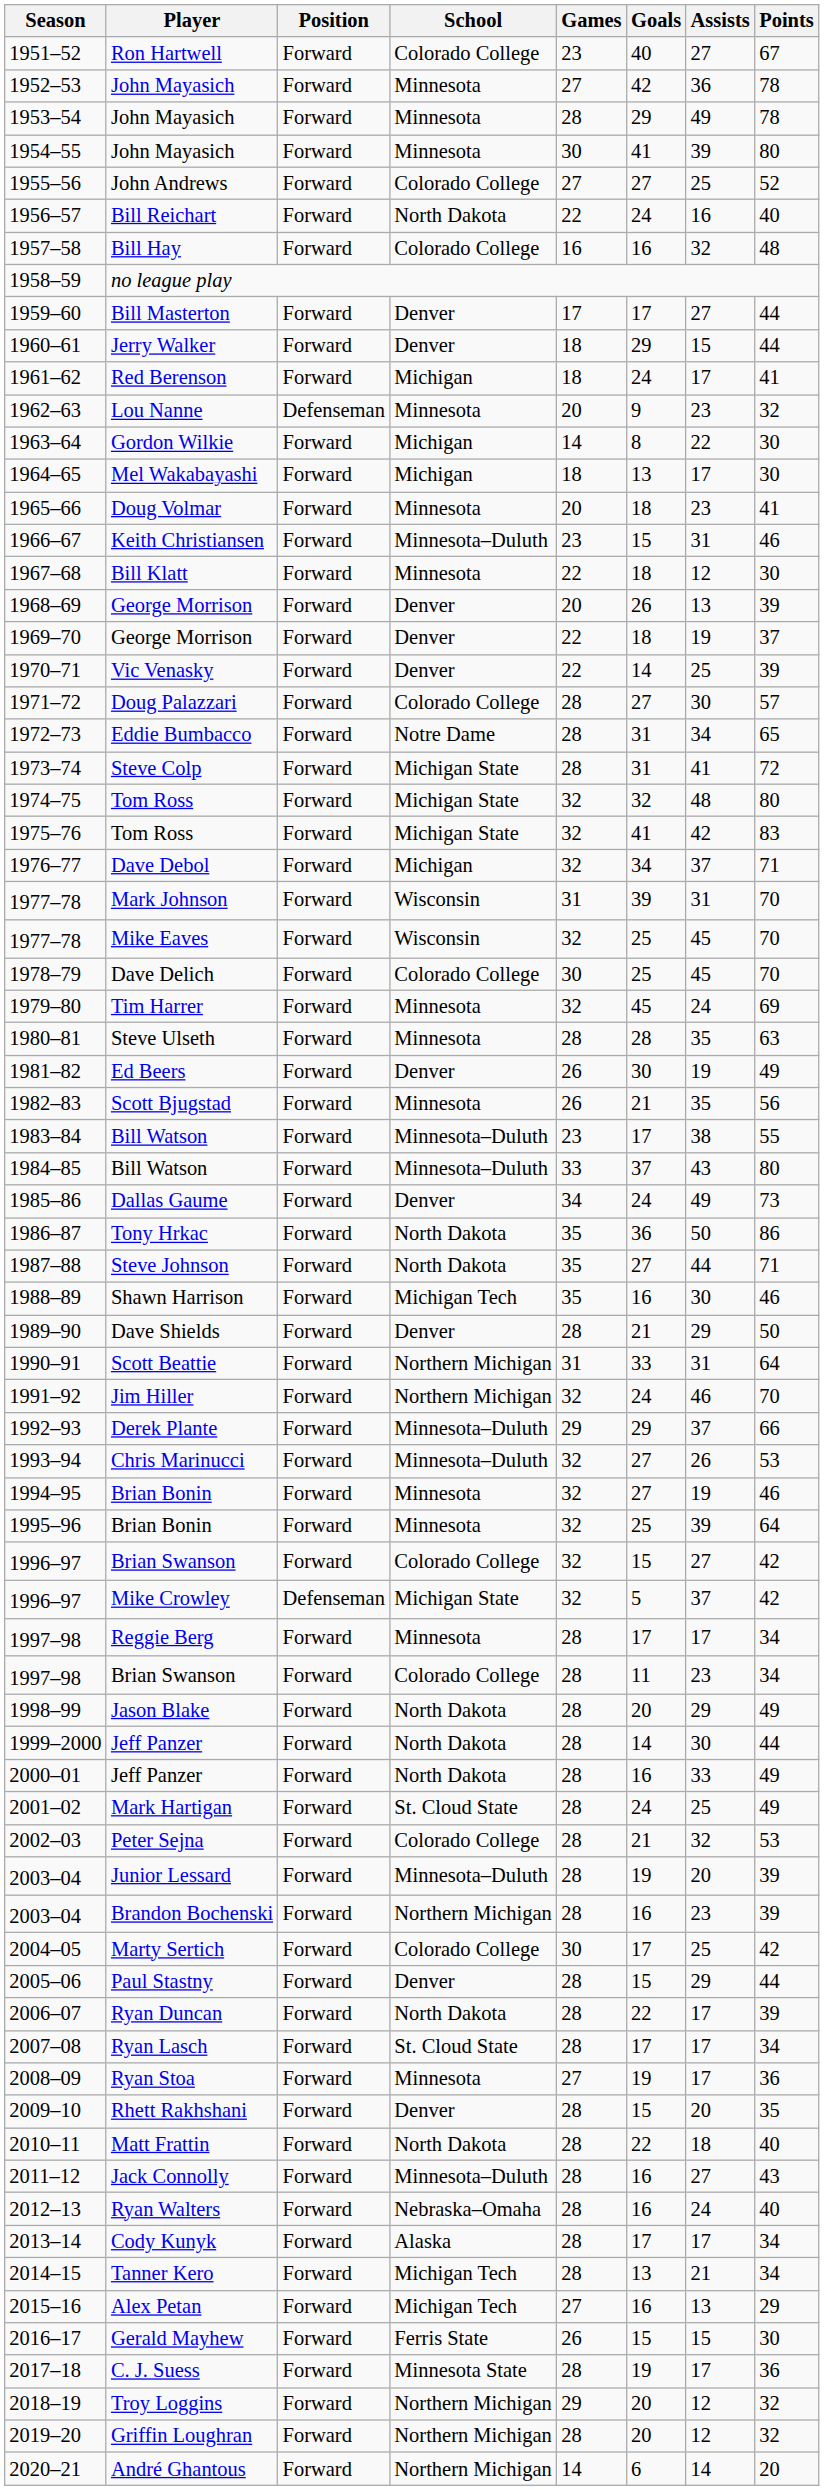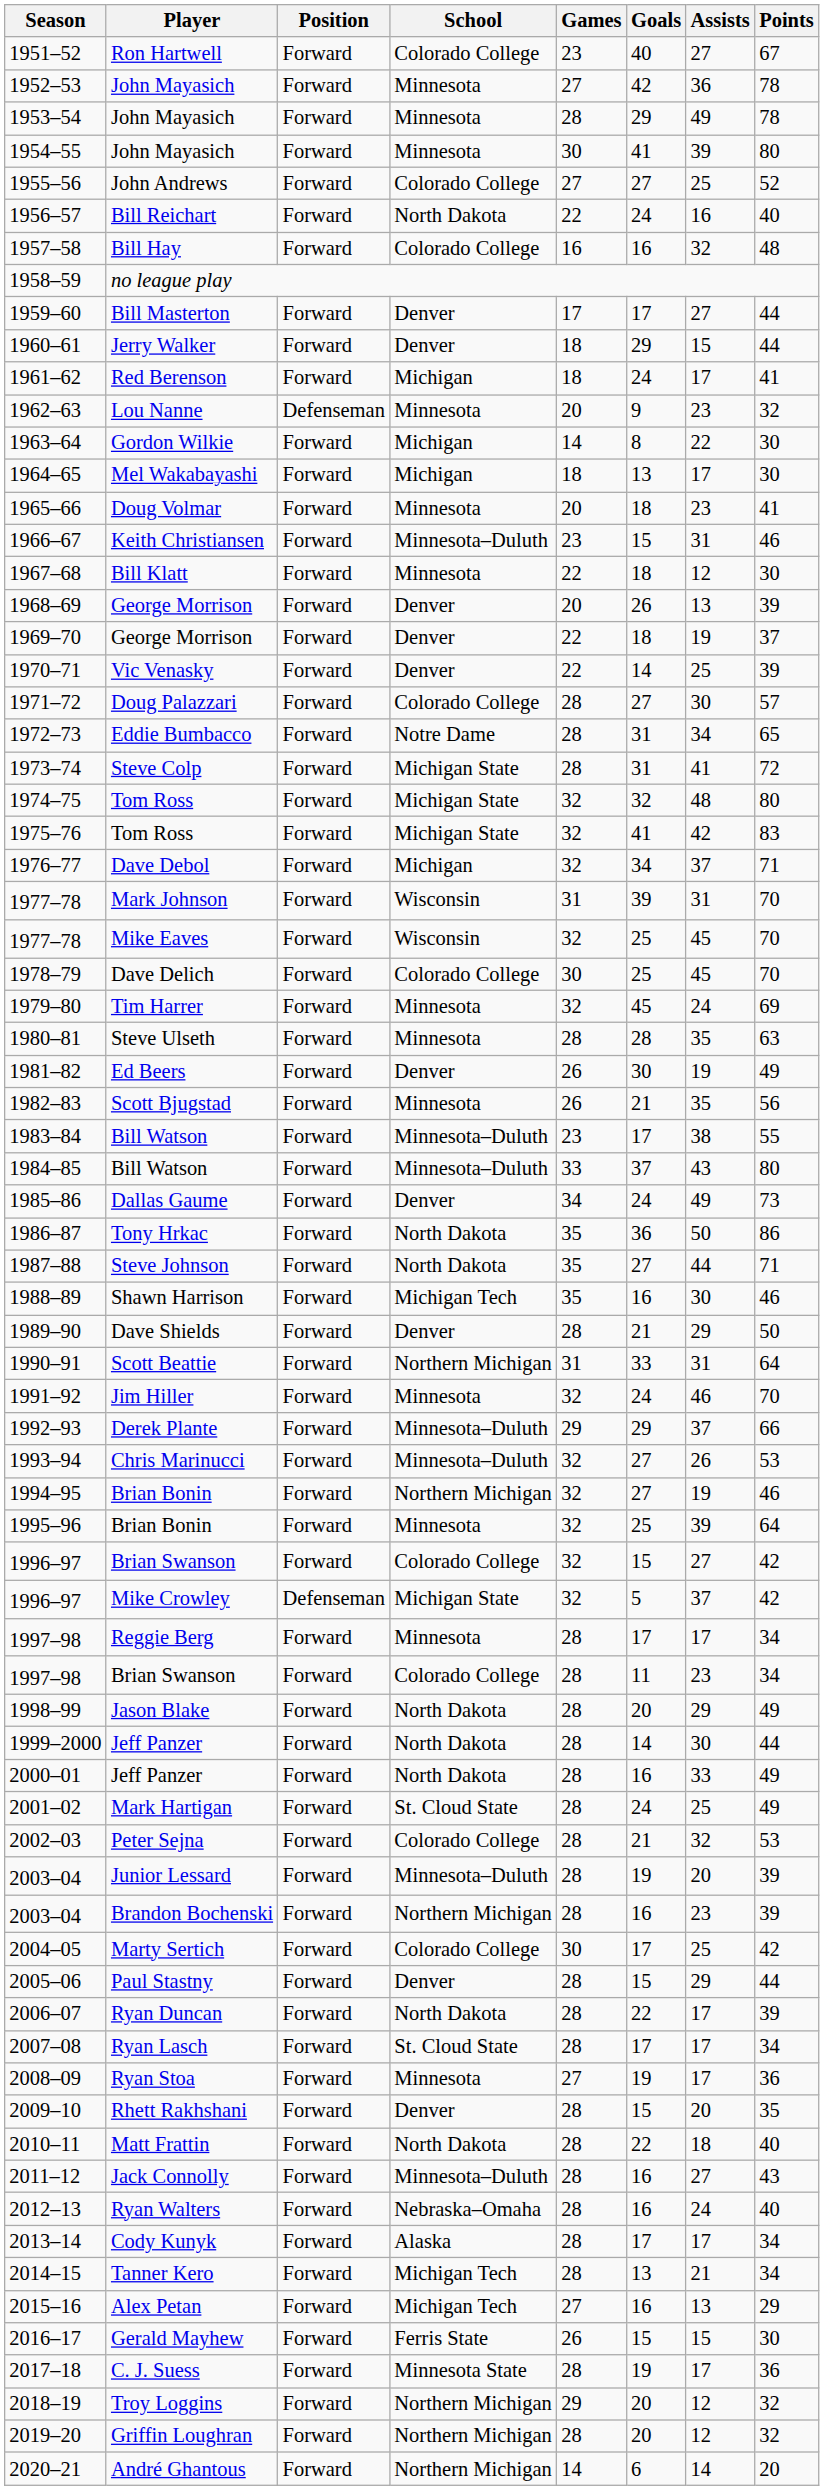1991–92 | School: Northern Michigan -> Minnesota
1994–95 | School: Minnesota -> Northern Michigan
